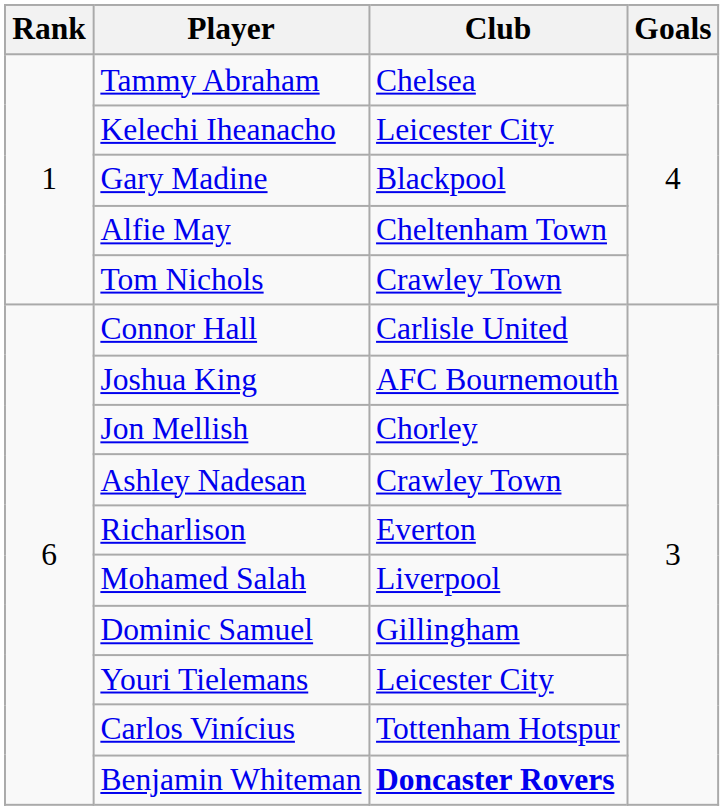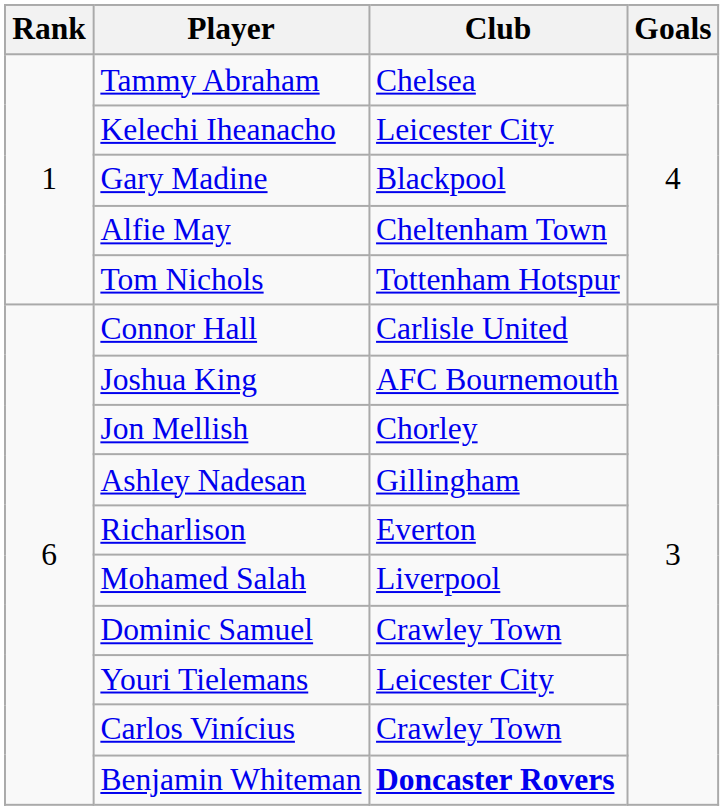Tom Nichols | Club: Crawley Town -> Tottenham Hotspur
Ashley Nadesan | Club: Crawley Town -> Gillingham
Dominic Samuel | Club: Gillingham -> Crawley Town
Carlos Vinícius | Club: Tottenham Hotspur -> Crawley Town
